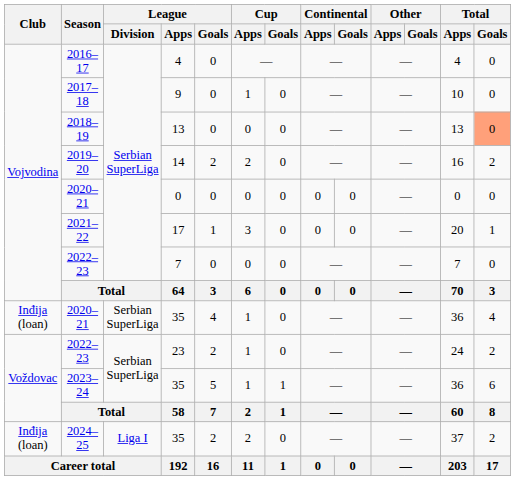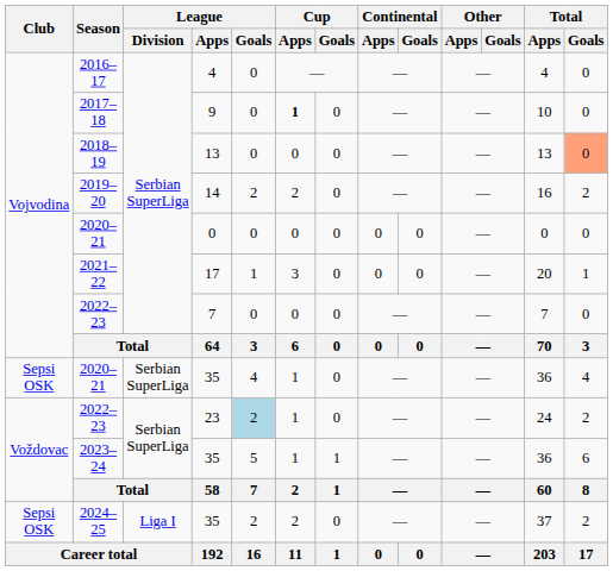2017–18 | Cup / Apps: normal -> bold
2020–21 / 35 | Club: Inđija (loan) -> Sepsi OSK
2022–23 / 23 | League / Goals: no background -> lightblue background
2024–25 | Club: Inđija (loan) -> Sepsi OSK
